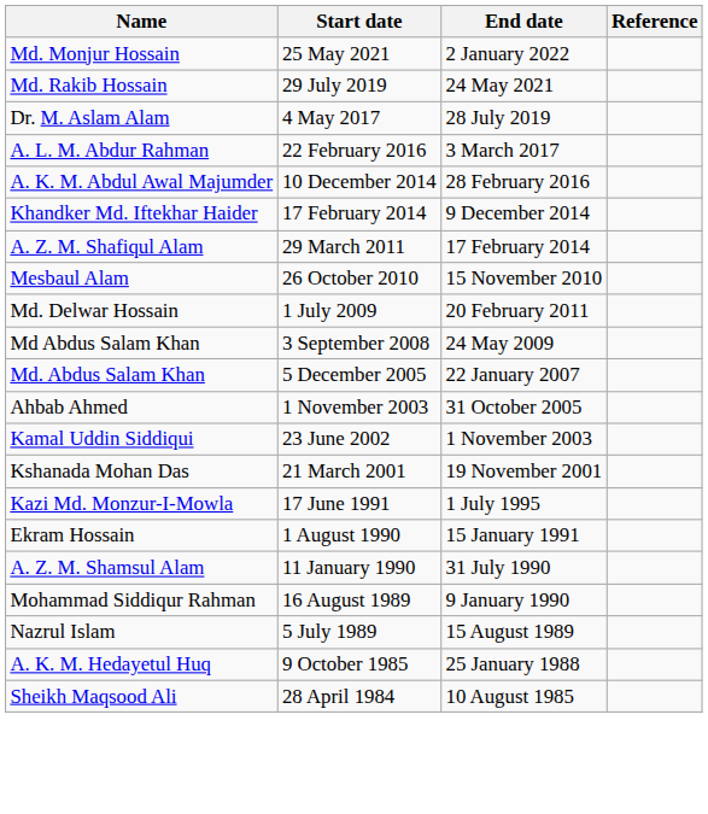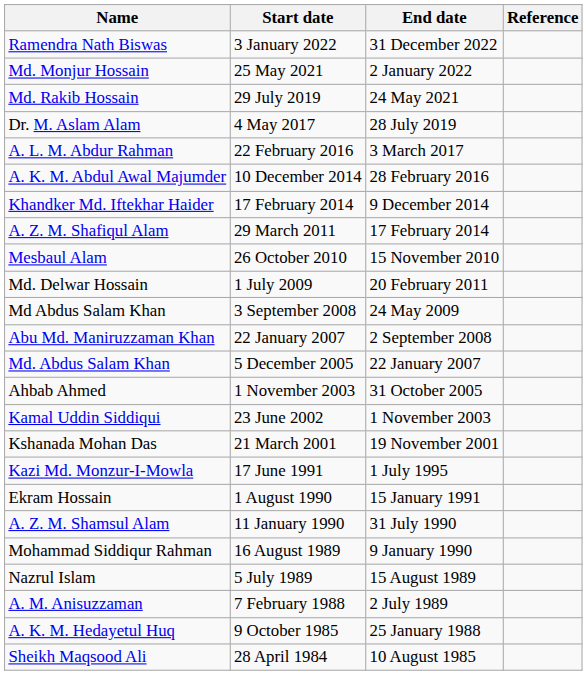+ row: Ramendra Nath Biswas | 3 January 2022 | 31 December 2022
+ row: Abu Md. Maniruzzaman Khan | 22 January 2007 | 2 September 2008
+ row: A. M. Anisuzzaman | 7 February 1988 | 2 July 1989
